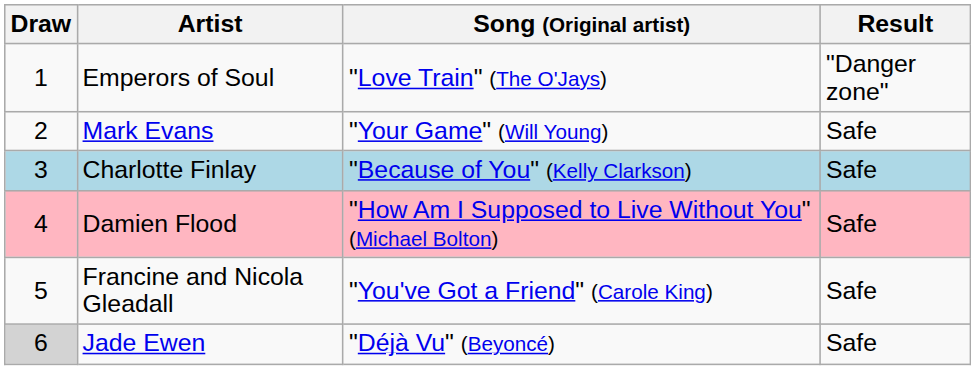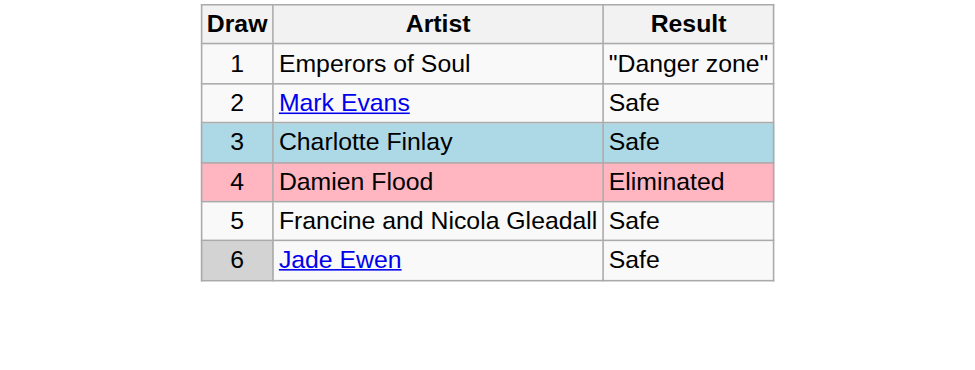- column: Song (Original artist) | "Love Train" (The O'Jays) | "Your Game" (Will Young) | "Because of You" (Kelly Clarkson) | "How Am I Supposed to Live Without You" (Michael Bolton) | "You've Got a Friend" (Carole King) | "Déjà Vu" (Beyoncé)
Damien Flood | Result: Safe -> Eliminated
